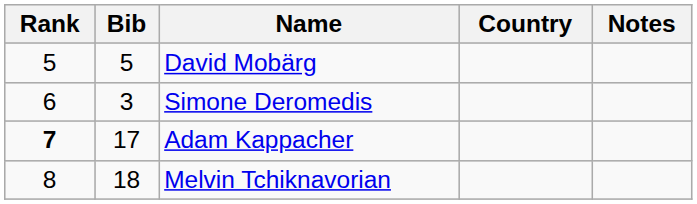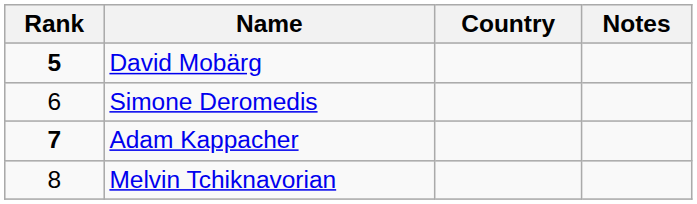- column: Bib | 5 | 3 | 17 | 18
David Mobärg | Rank: normal -> bold
